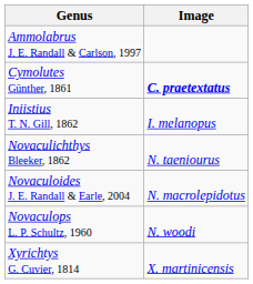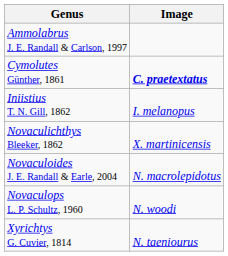Novaculichthys Bleeker, 1862 | Image: N. taeniourus -> X. martinicensis
Xyrichtys G. Cuvier, 1814 | Image: X. martinicensis -> N. taeniourus
